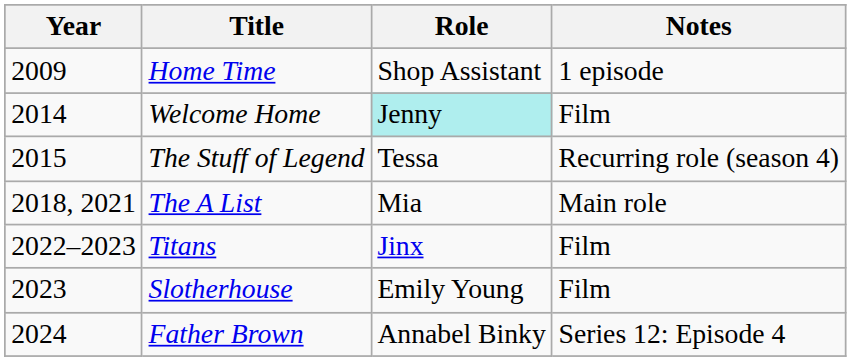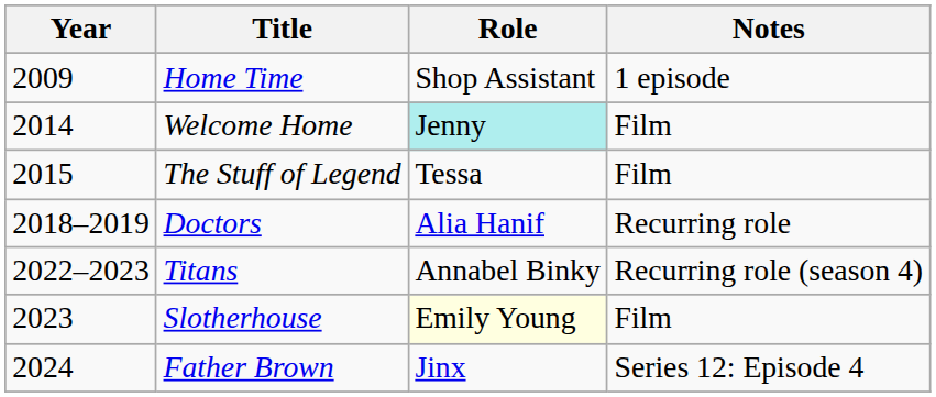The Stuff of Legend | Notes: Recurring role (season 4) -> Film
+ row: 2018–2019 | Doctors | Alia Hanif | Recurring role
- row: 2018, 2021 | The A List | Mia | Main role
Titans | Role: Jinx -> Annabel Binky
Titans | Notes: Film -> Recurring role (season 4)
Slotherhouse | Role: no background -> lightyellow background
Father Brown | Role: Annabel Binky -> Jinx
